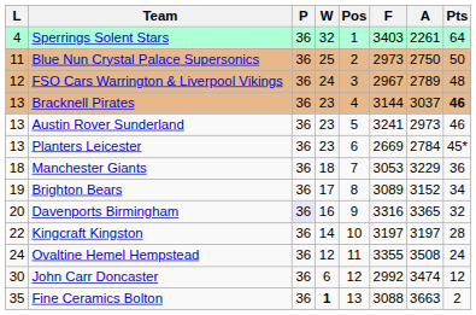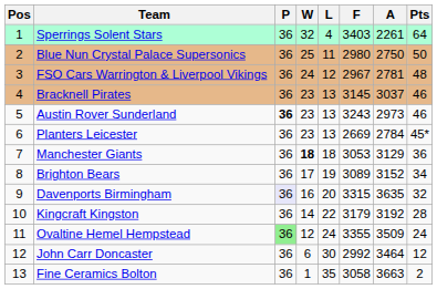columns swapped: Pos <-> L
Blue Nun Crystal Palace Supersonics | F: 2973 -> 2980
FSO Cars Warrington & Liverpool Vikings | A: 2789 -> 2781
Bracknell Pirates | F: 3144 -> 3145
Bracknell Pirates | Pts: bold -> normal
Austin Rover Sunderland | P: normal -> bold
Austin Rover Sunderland | F: 3241 -> 3243
Manchester Giants | W: normal -> bold
Manchester Giants | A: 3229 -> 3129
Davenports Birmingham | F: 3316 -> 3315
Davenports Birmingham | A: 3365 -> 3635
Kingcraft Kingston | F: 3197 -> 3179
Kingcraft Kingston | A: 3197 -> 3192
Ovaltine Hemel Hempstead | P: no background -> lightgreen background
Ovaltine Hemel Hempstead | A: 3508 -> 3509
John Carr Doncaster | A: 3474 -> 3464
Fine Ceramics Bolton | W: bold -> normal
Fine Ceramics Bolton | F: 3088 -> 3058
